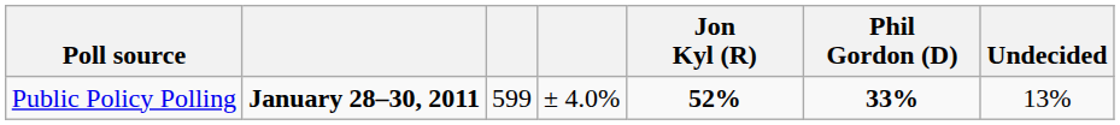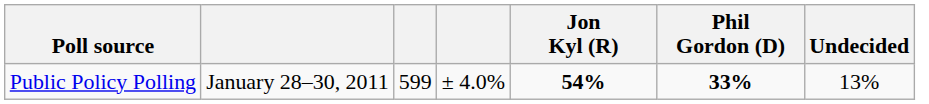Public Policy Polling | column 2: bold -> normal
Public Policy Polling | Jon Kyl (R): 52% -> 54%
